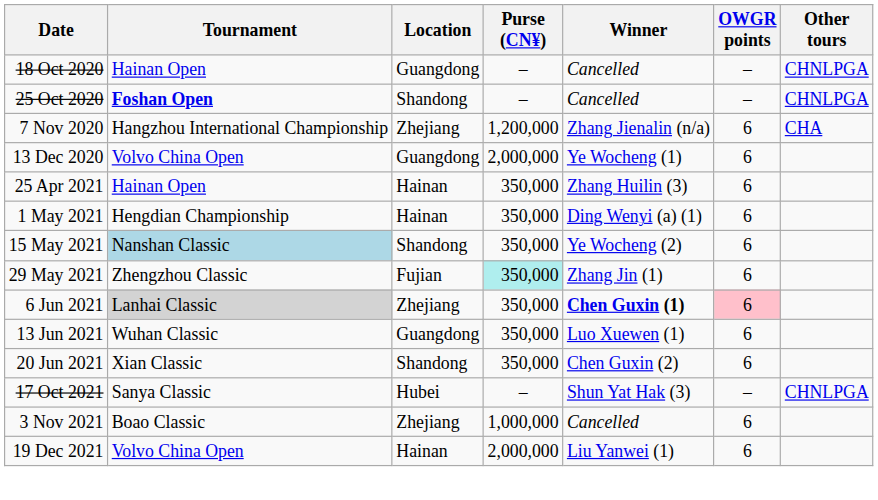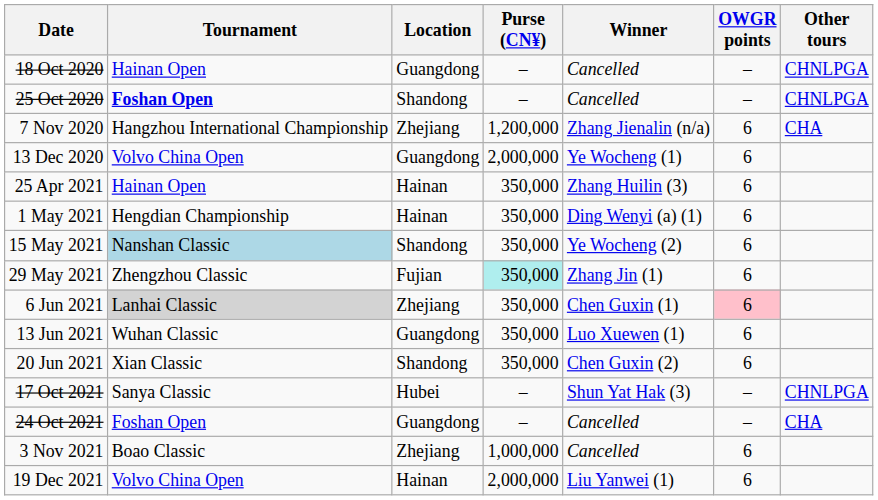6 Jun 2021 | Winner: bold -> normal
+ row: 24 Oct 2021 | Foshan Open | Guangdong | – | Cancelled | – | CHA
